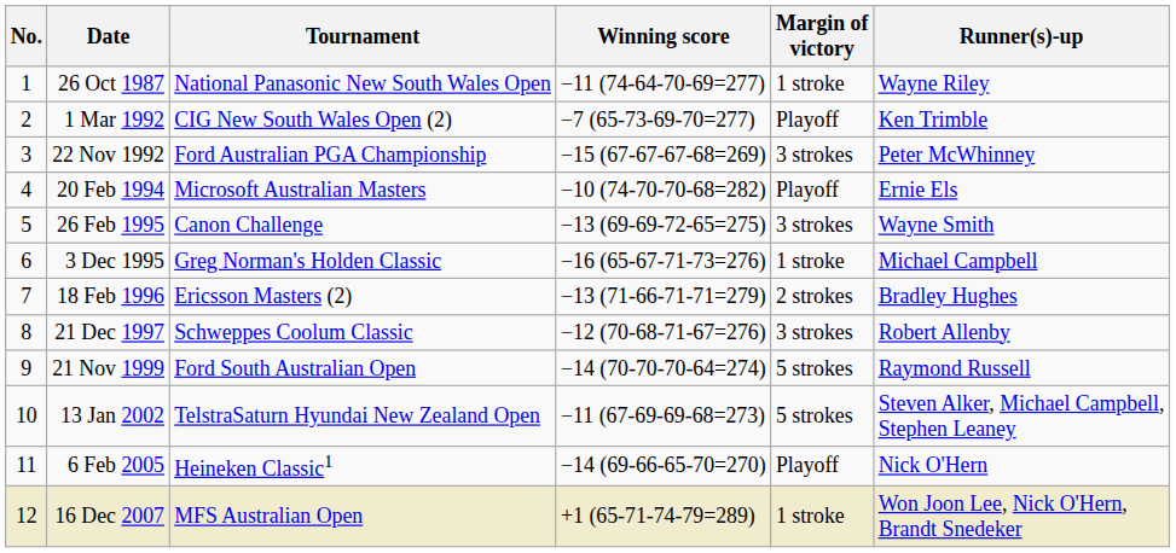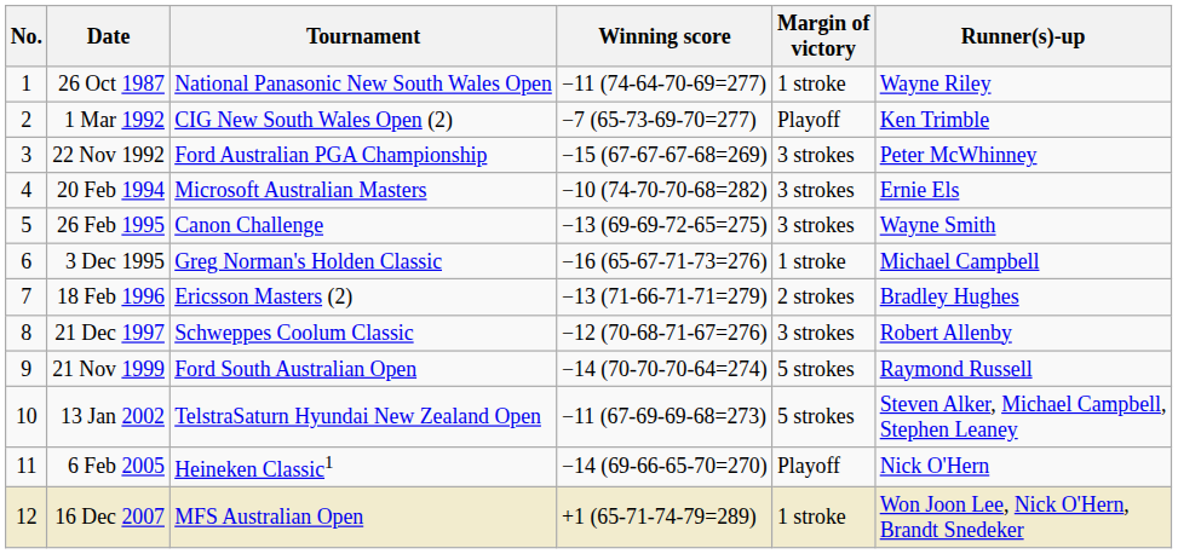20 Feb 1994 | Margin of victory: Playoff -> 3 strokes
